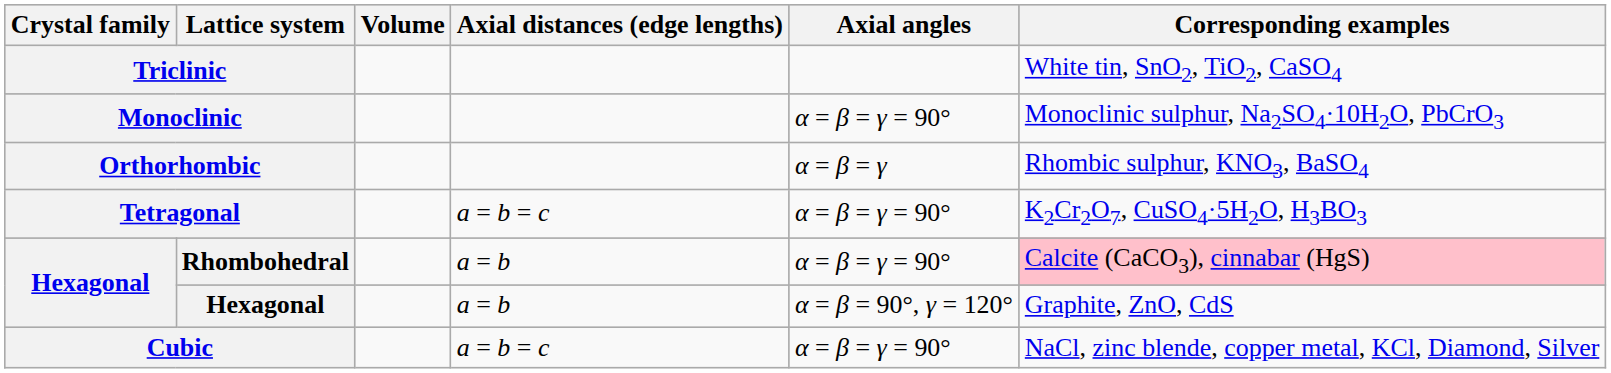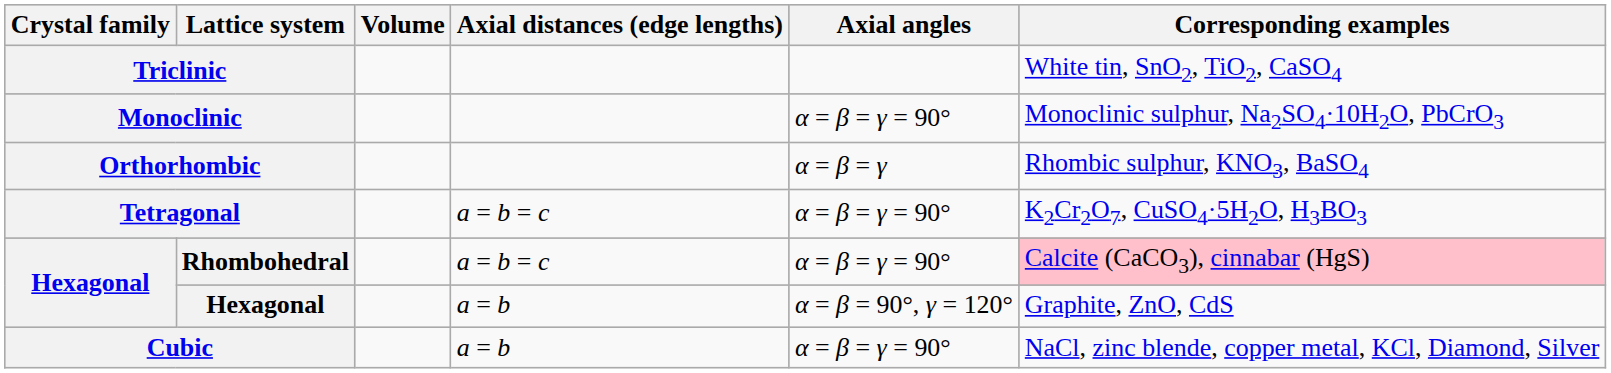Rhombohedral | Axial distances (edge lengths): a = b -> a = b = c
Cubic | Axial distances (edge lengths): a = b = c -> a = b
